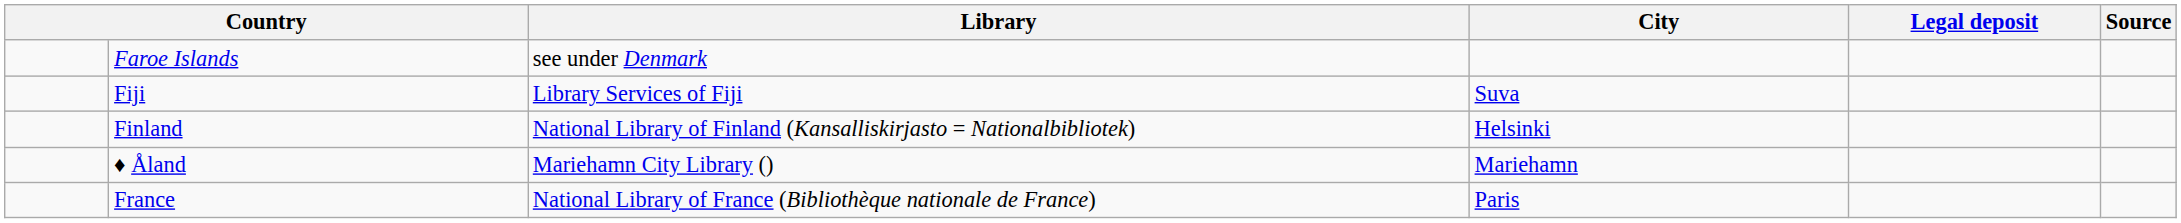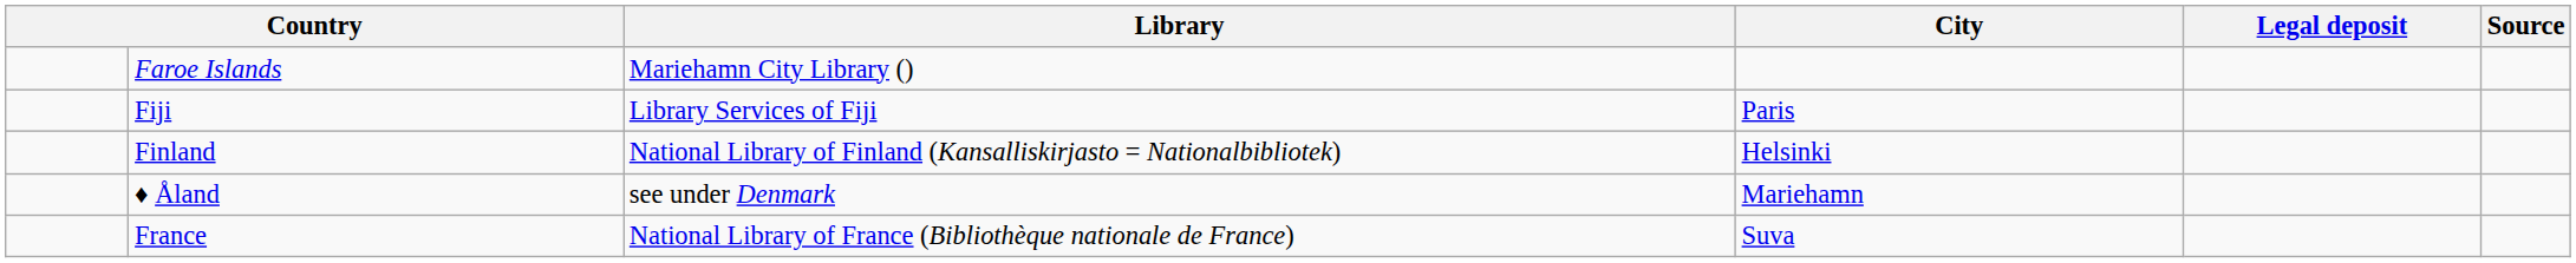Faroe Islands | Library: see under Denmark -> Mariehamn City Library ()
Fiji | City: Suva -> Paris
♦ Åland | Library: Mariehamn City Library () -> see under Denmark
France | City: Paris -> Suva
